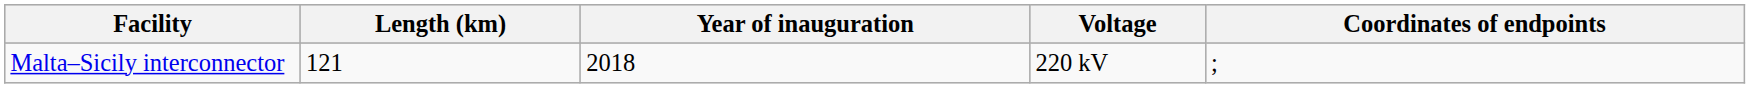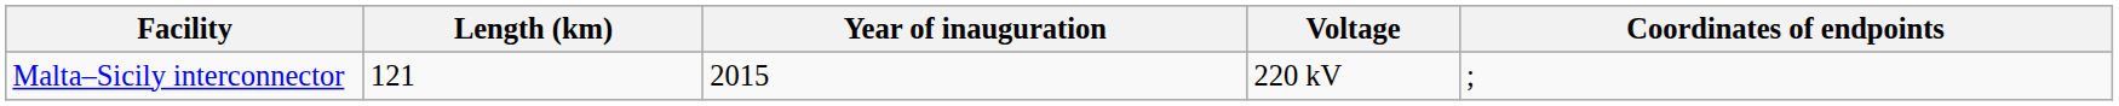Malta–Sicily interconnector | Year of inauguration: 2018 -> 2015
